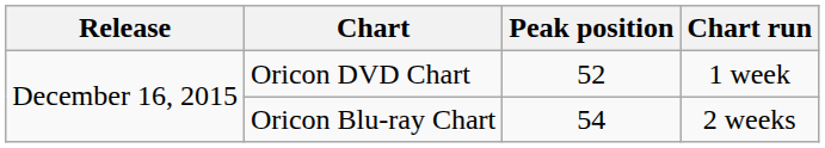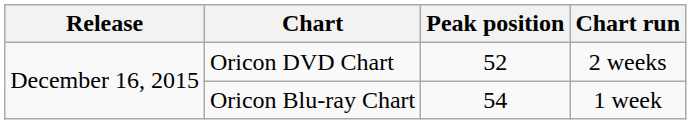Oricon DVD Chart | Chart run: 1 week -> 2 weeks
Oricon Blu-ray Chart | Chart run: 2 weeks -> 1 week
